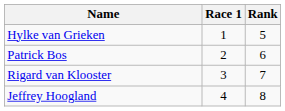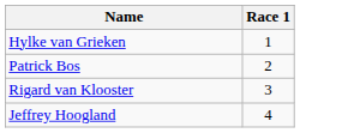- column: Rank | 5 | 6 | 7 | 8
